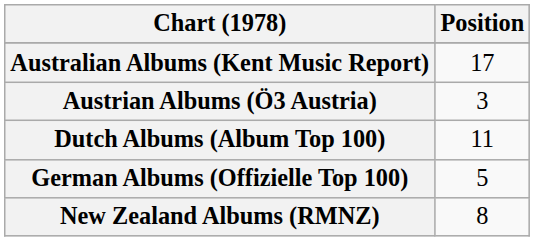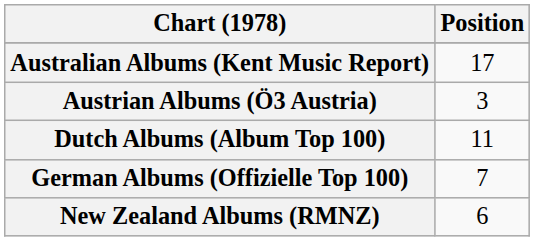German Albums (Offizielle Top 100) | Position: 5 -> 7
New Zealand Albums (RMNZ) | Position: 8 -> 6
